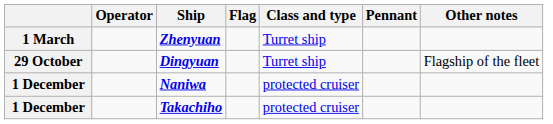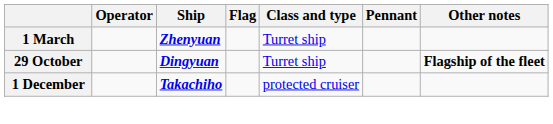Dingyuan | Other notes: normal -> bold
- row: 1 December | Naniwa | protected cruiser
